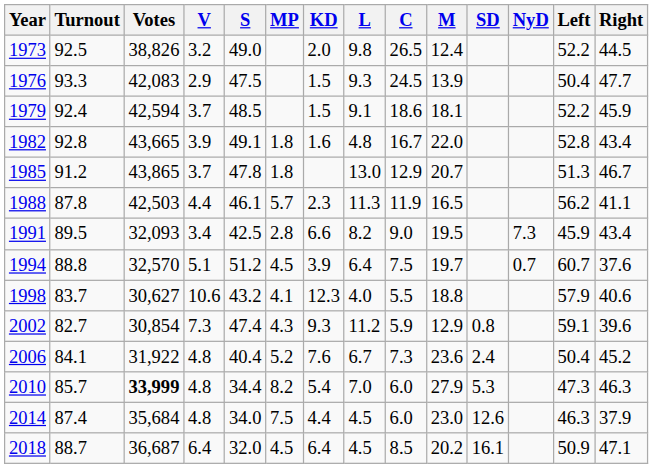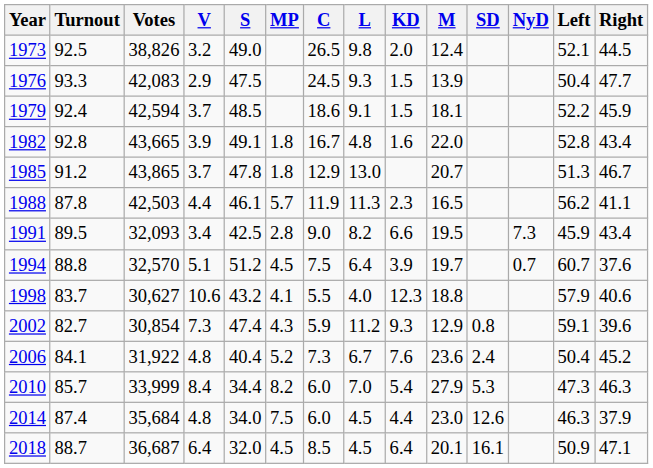columns swapped: C <-> KD
1973 | Left: 52.2 -> 52.1
2010 | Votes: bold -> normal
2010 | V: 4.8 -> 8.4
2018 | M: 20.2 -> 20.1
